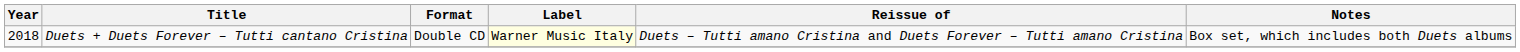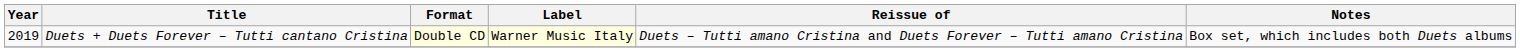Duets + Duets Forever – Tutti cantano Cristina | Year: 2018 -> 2019
Duets + Duets Forever – Tutti cantano Cristina | Format: no background -> lightyellow background
